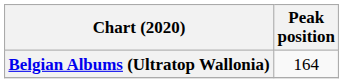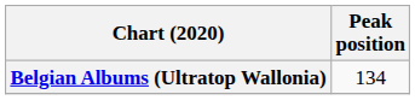Belgian Albums (Ultratop Wallonia) | Peak position: 164 -> 134
